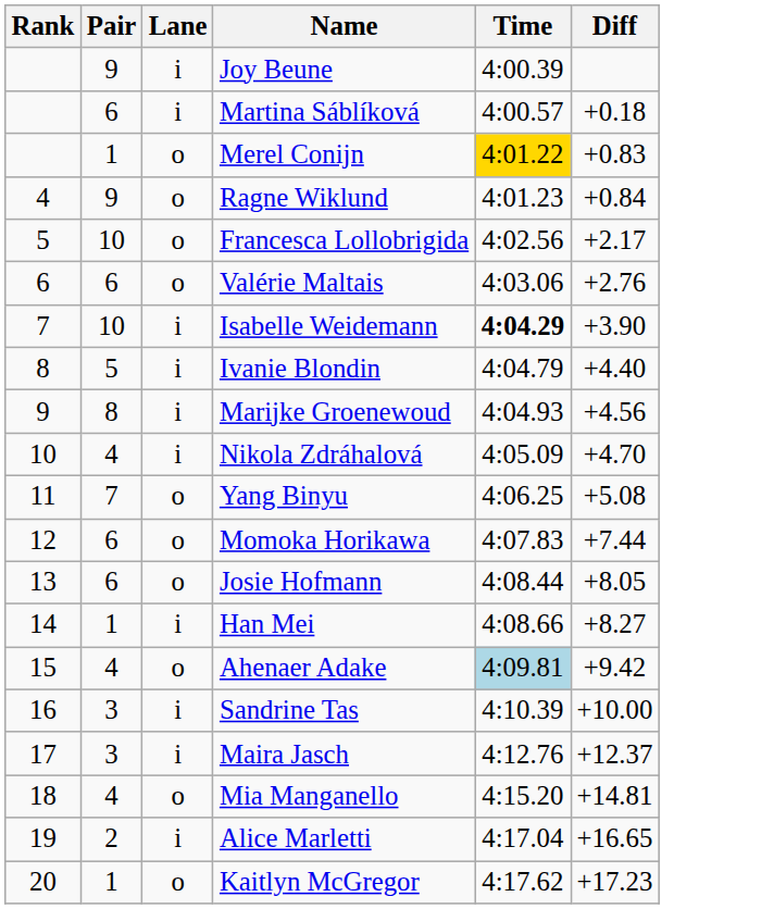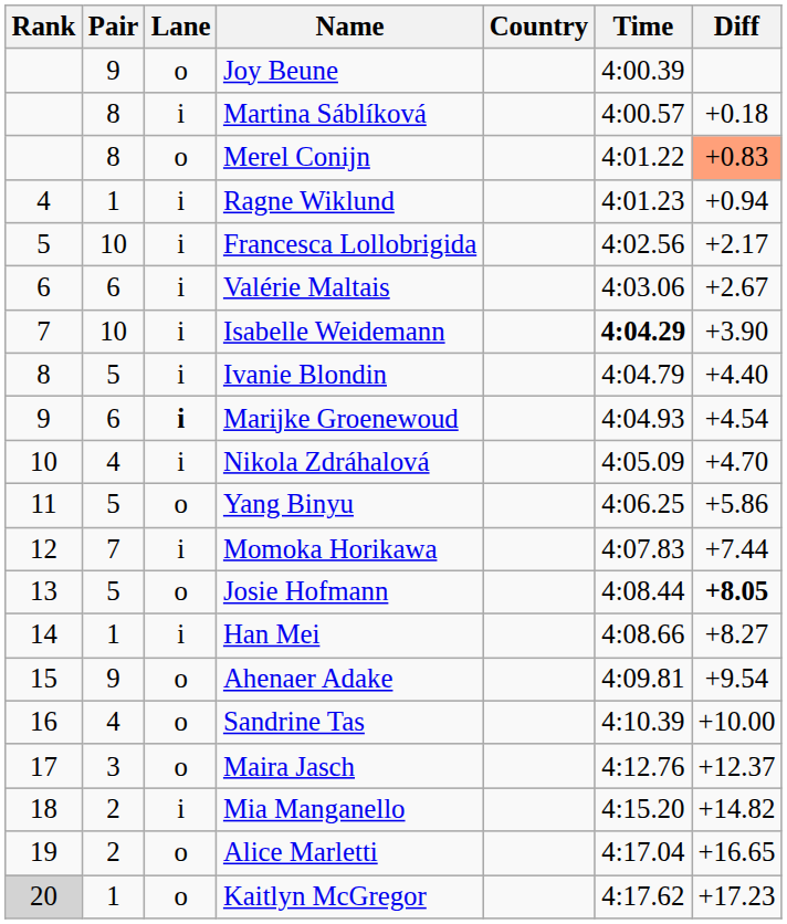+ column: Country
Joy Beune | Lane: i -> o
Martina Sáblíková | Pair: 6 -> 8
Merel Conijn | Pair: 1 -> 8
Merel Conijn | Time: gold background -> no background
Merel Conijn | Diff: no background -> lightsalmon background
Ragne Wiklund | Pair: 9 -> 1
Ragne Wiklund | Lane: o -> i
Ragne Wiklund | Diff: +0.84 -> +0.94
Francesca Lollobrigida | Lane: o -> i
Valérie Maltais | Lane: o -> i
Valérie Maltais | Diff: +2.76 -> +2.67
Marijke Groenewoud | Pair: 8 -> 6
Marijke Groenewoud | Lane: normal -> bold
Marijke Groenewoud | Diff: +4.56 -> +4.54
Yang Binyu | Pair: 7 -> 5
Yang Binyu | Diff: +5.08 -> +5.86
Momoka Horikawa | Pair: 6 -> 7
Momoka Horikawa | Lane: o -> i
Josie Hofmann | Pair: 6 -> 5
Josie Hofmann | Diff: normal -> bold
Ahenaer Adake | Pair: 4 -> 9
Ahenaer Adake | Time: lightblue background -> no background
Ahenaer Adake | Diff: +9.42 -> +9.54
Sandrine Tas | Pair: 3 -> 4
Sandrine Tas | Lane: i -> o
Maira Jasch | Lane: i -> o
Mia Manganello | Pair: 4 -> 2
Mia Manganello | Lane: o -> i
Mia Manganello | Diff: +14.81 -> +14.82
Alice Marletti | Lane: i -> o
Kaitlyn McGregor | Rank: no background -> lightgrey background
